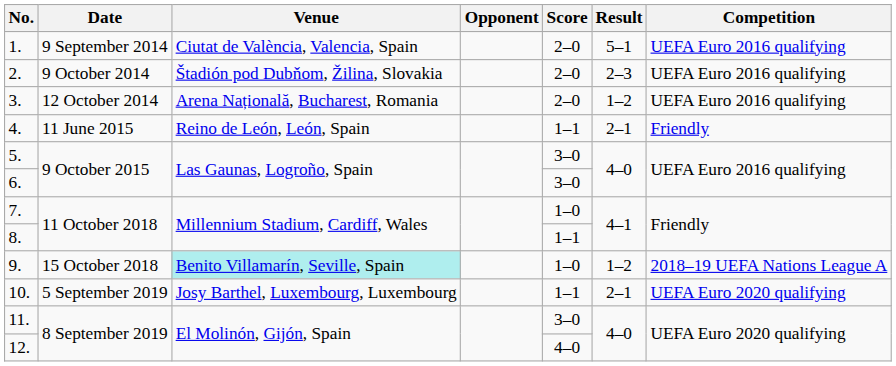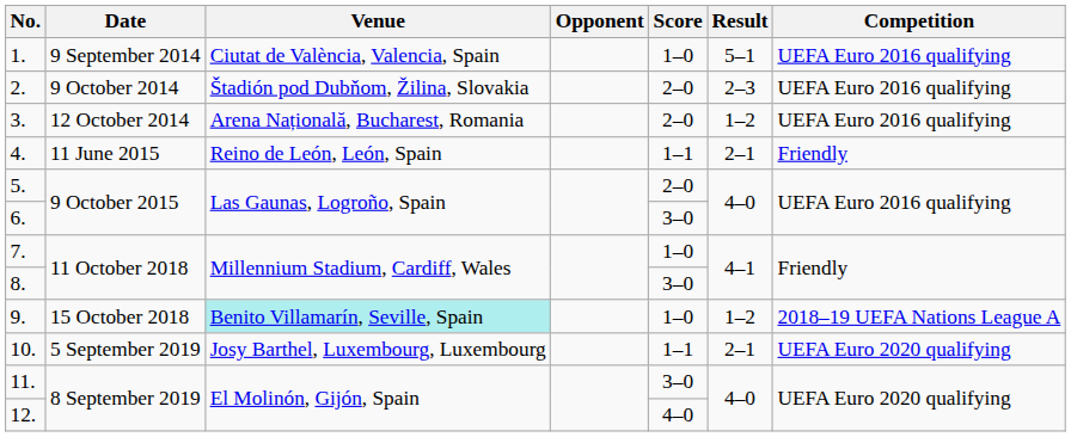1. | Score: 2–0 -> 1–0
5. | Score: 3–0 -> 2–0
8. | Score: 1–1 -> 3–0
